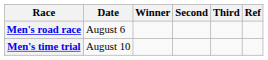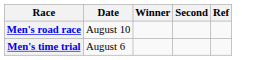- column: Third
Men's road race | Date: August 6 -> August 10
Men's time trial | Date: August 10 -> August 6
